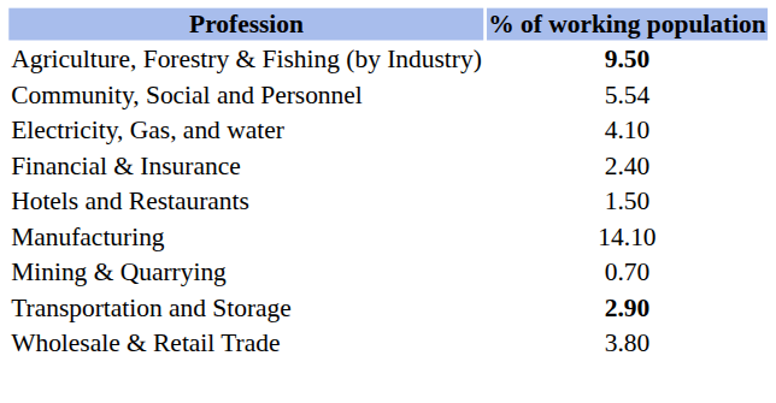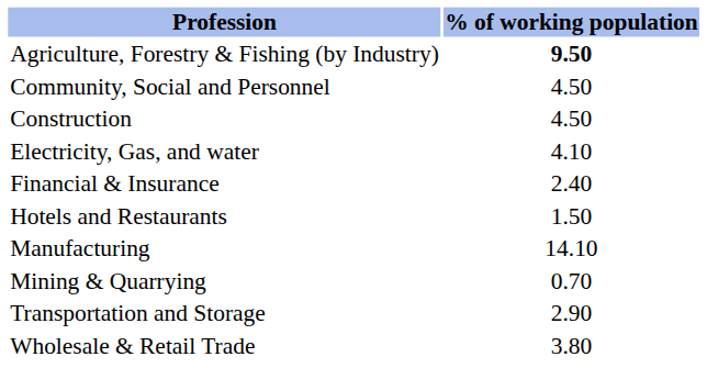Community, Social and Personnel | % of working population: 5.54 -> 4.50
+ row: Construction | 4.50
Transportation and Storage | % of working population: bold -> normal
